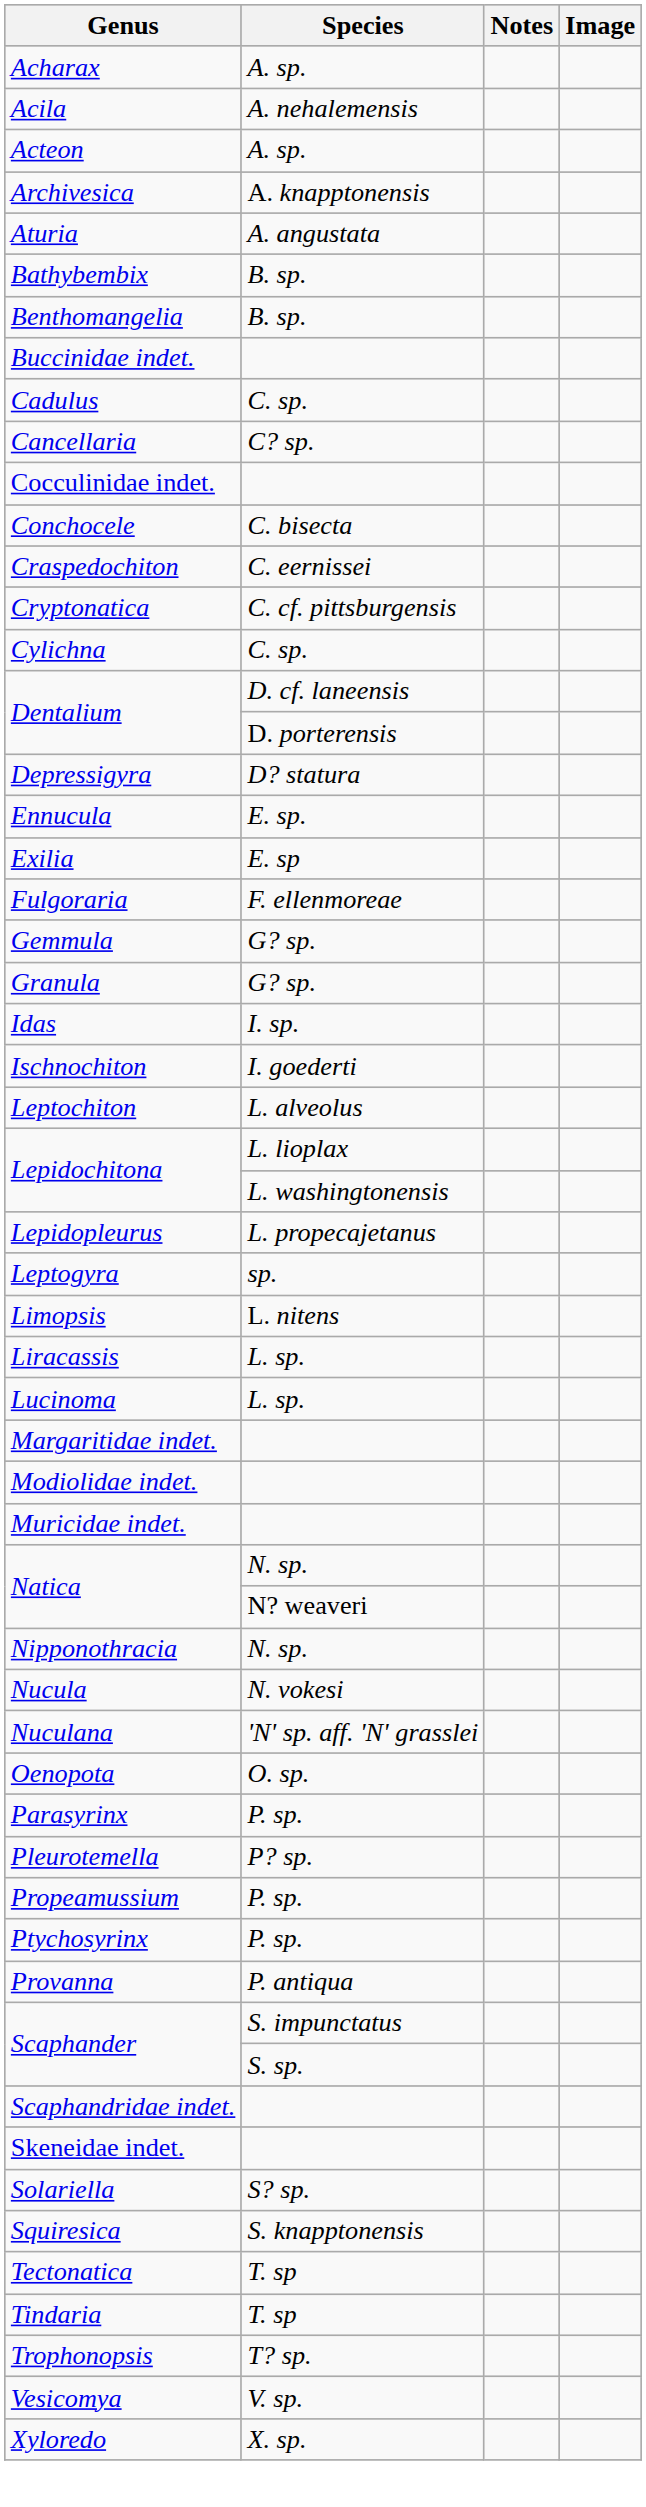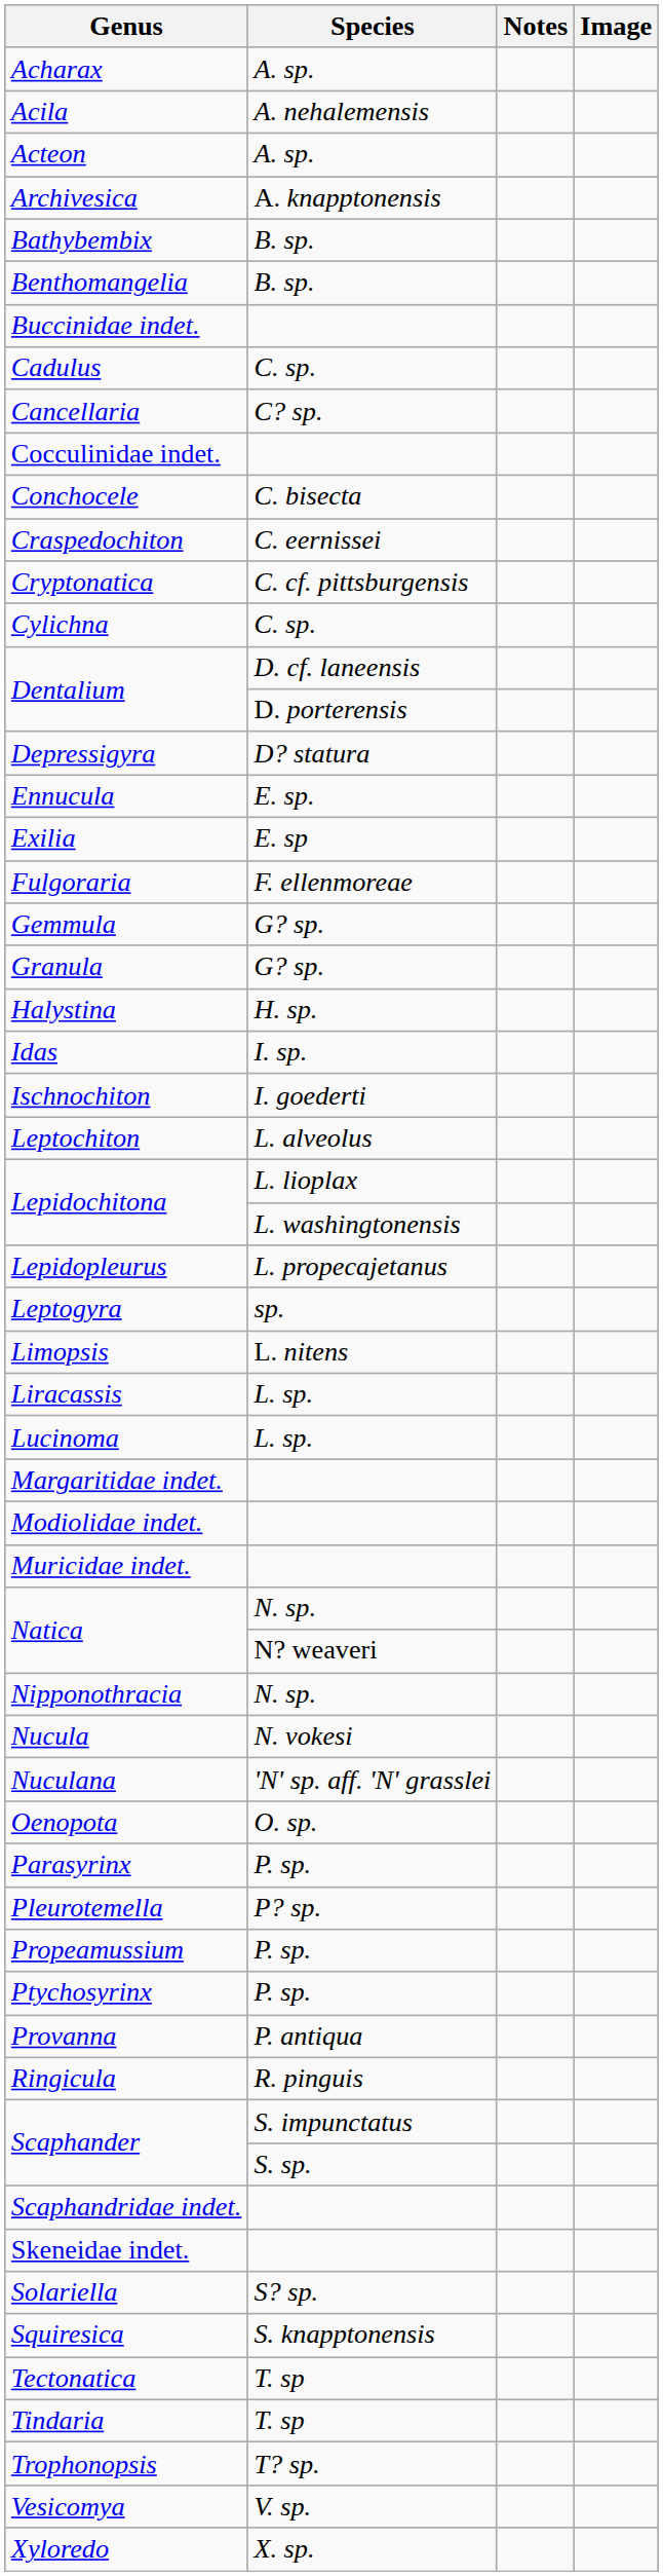- row: Aturia | A. angustata
+ row: Halystina | H. sp.
+ row: Ringicula | R. pinguis
